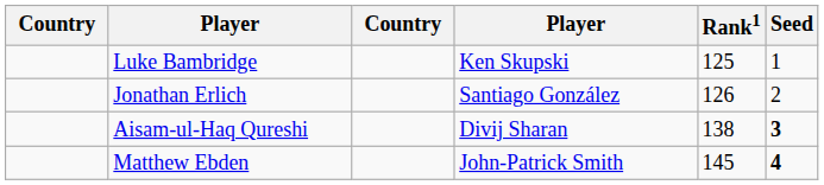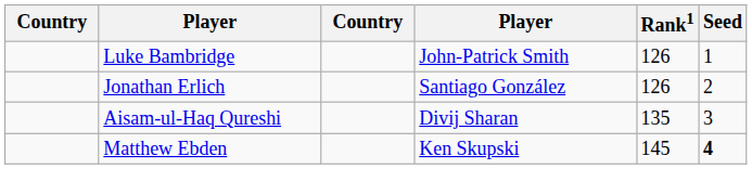Luke Bambridge | column 4: Ken Skupski -> John-Patrick Smith
Luke Bambridge | Rank1: 125 -> 126
Aisam-ul-Haq Qureshi | Rank1: 138 -> 135
Aisam-ul-Haq Qureshi | Seed: bold -> normal
Matthew Ebden | column 4: John-Patrick Smith -> Ken Skupski
